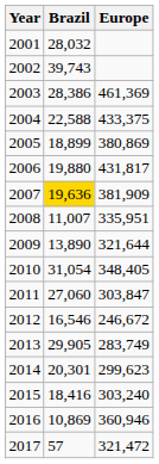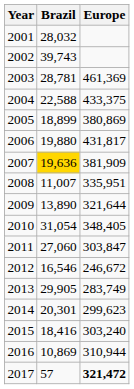2003 | Brazil: 28,386 -> 28,781
2016 | Europe: 360,946 -> 310,944
2017 | Europe: normal -> bold
